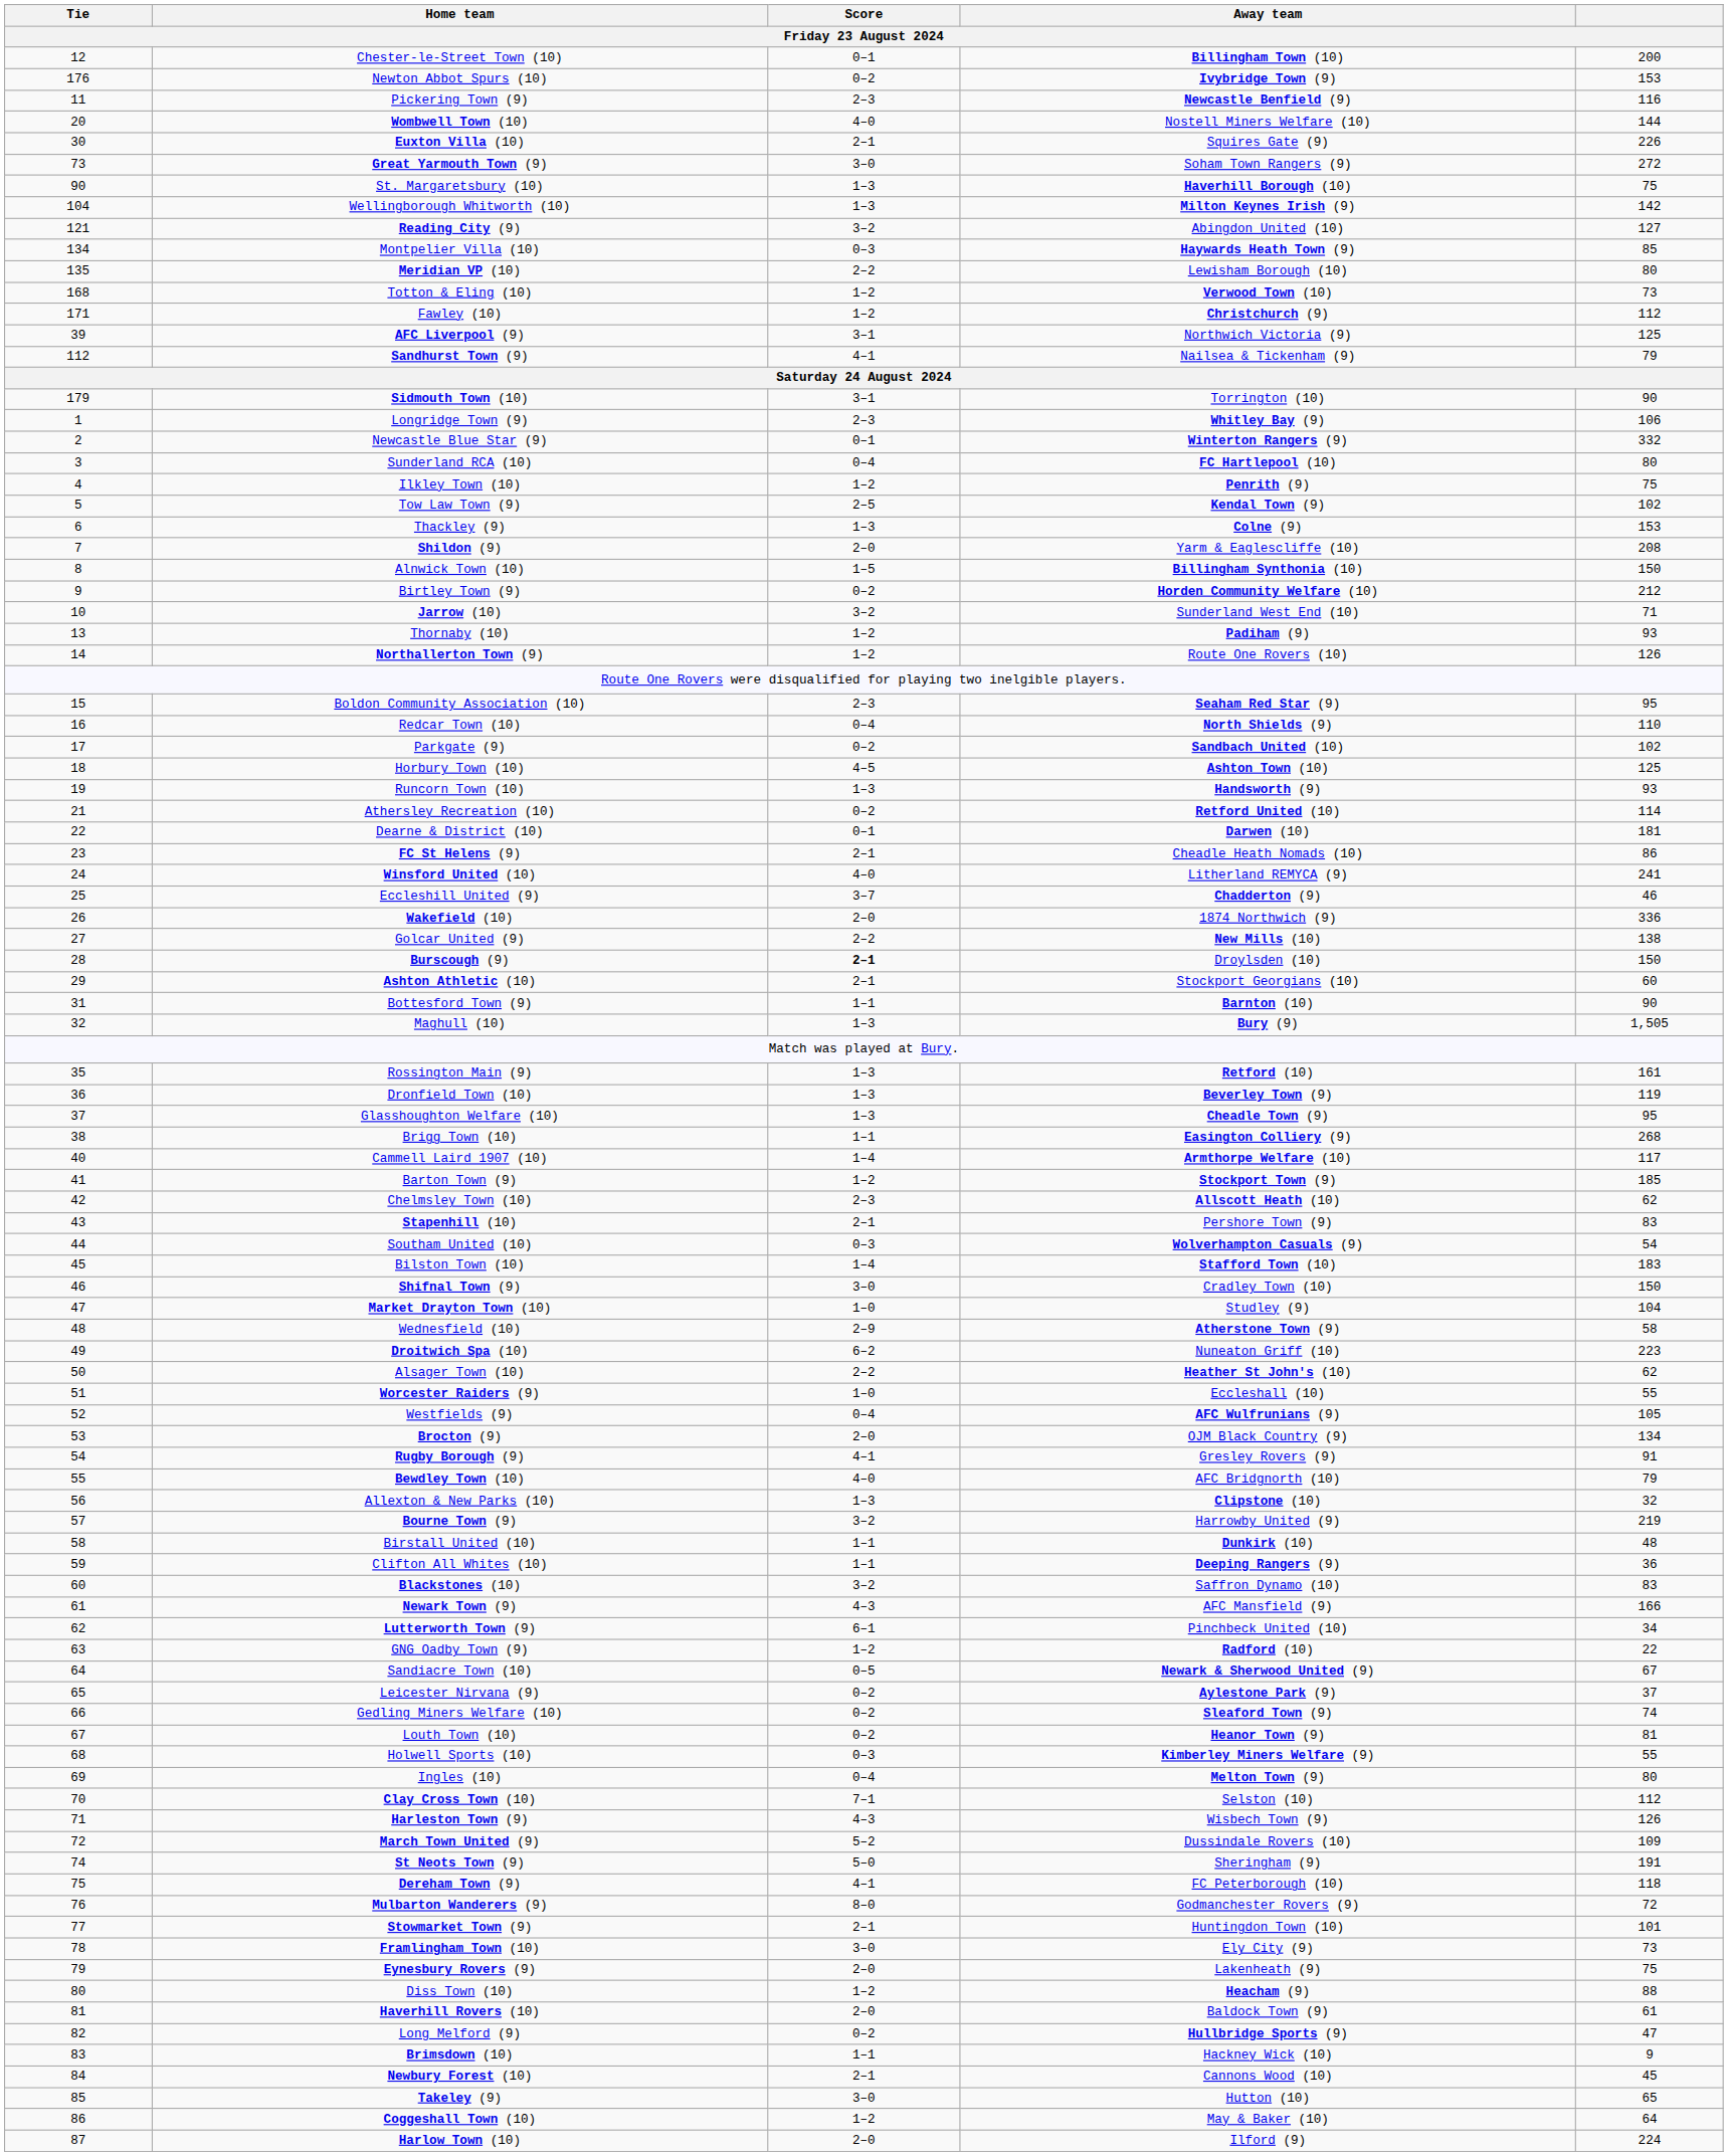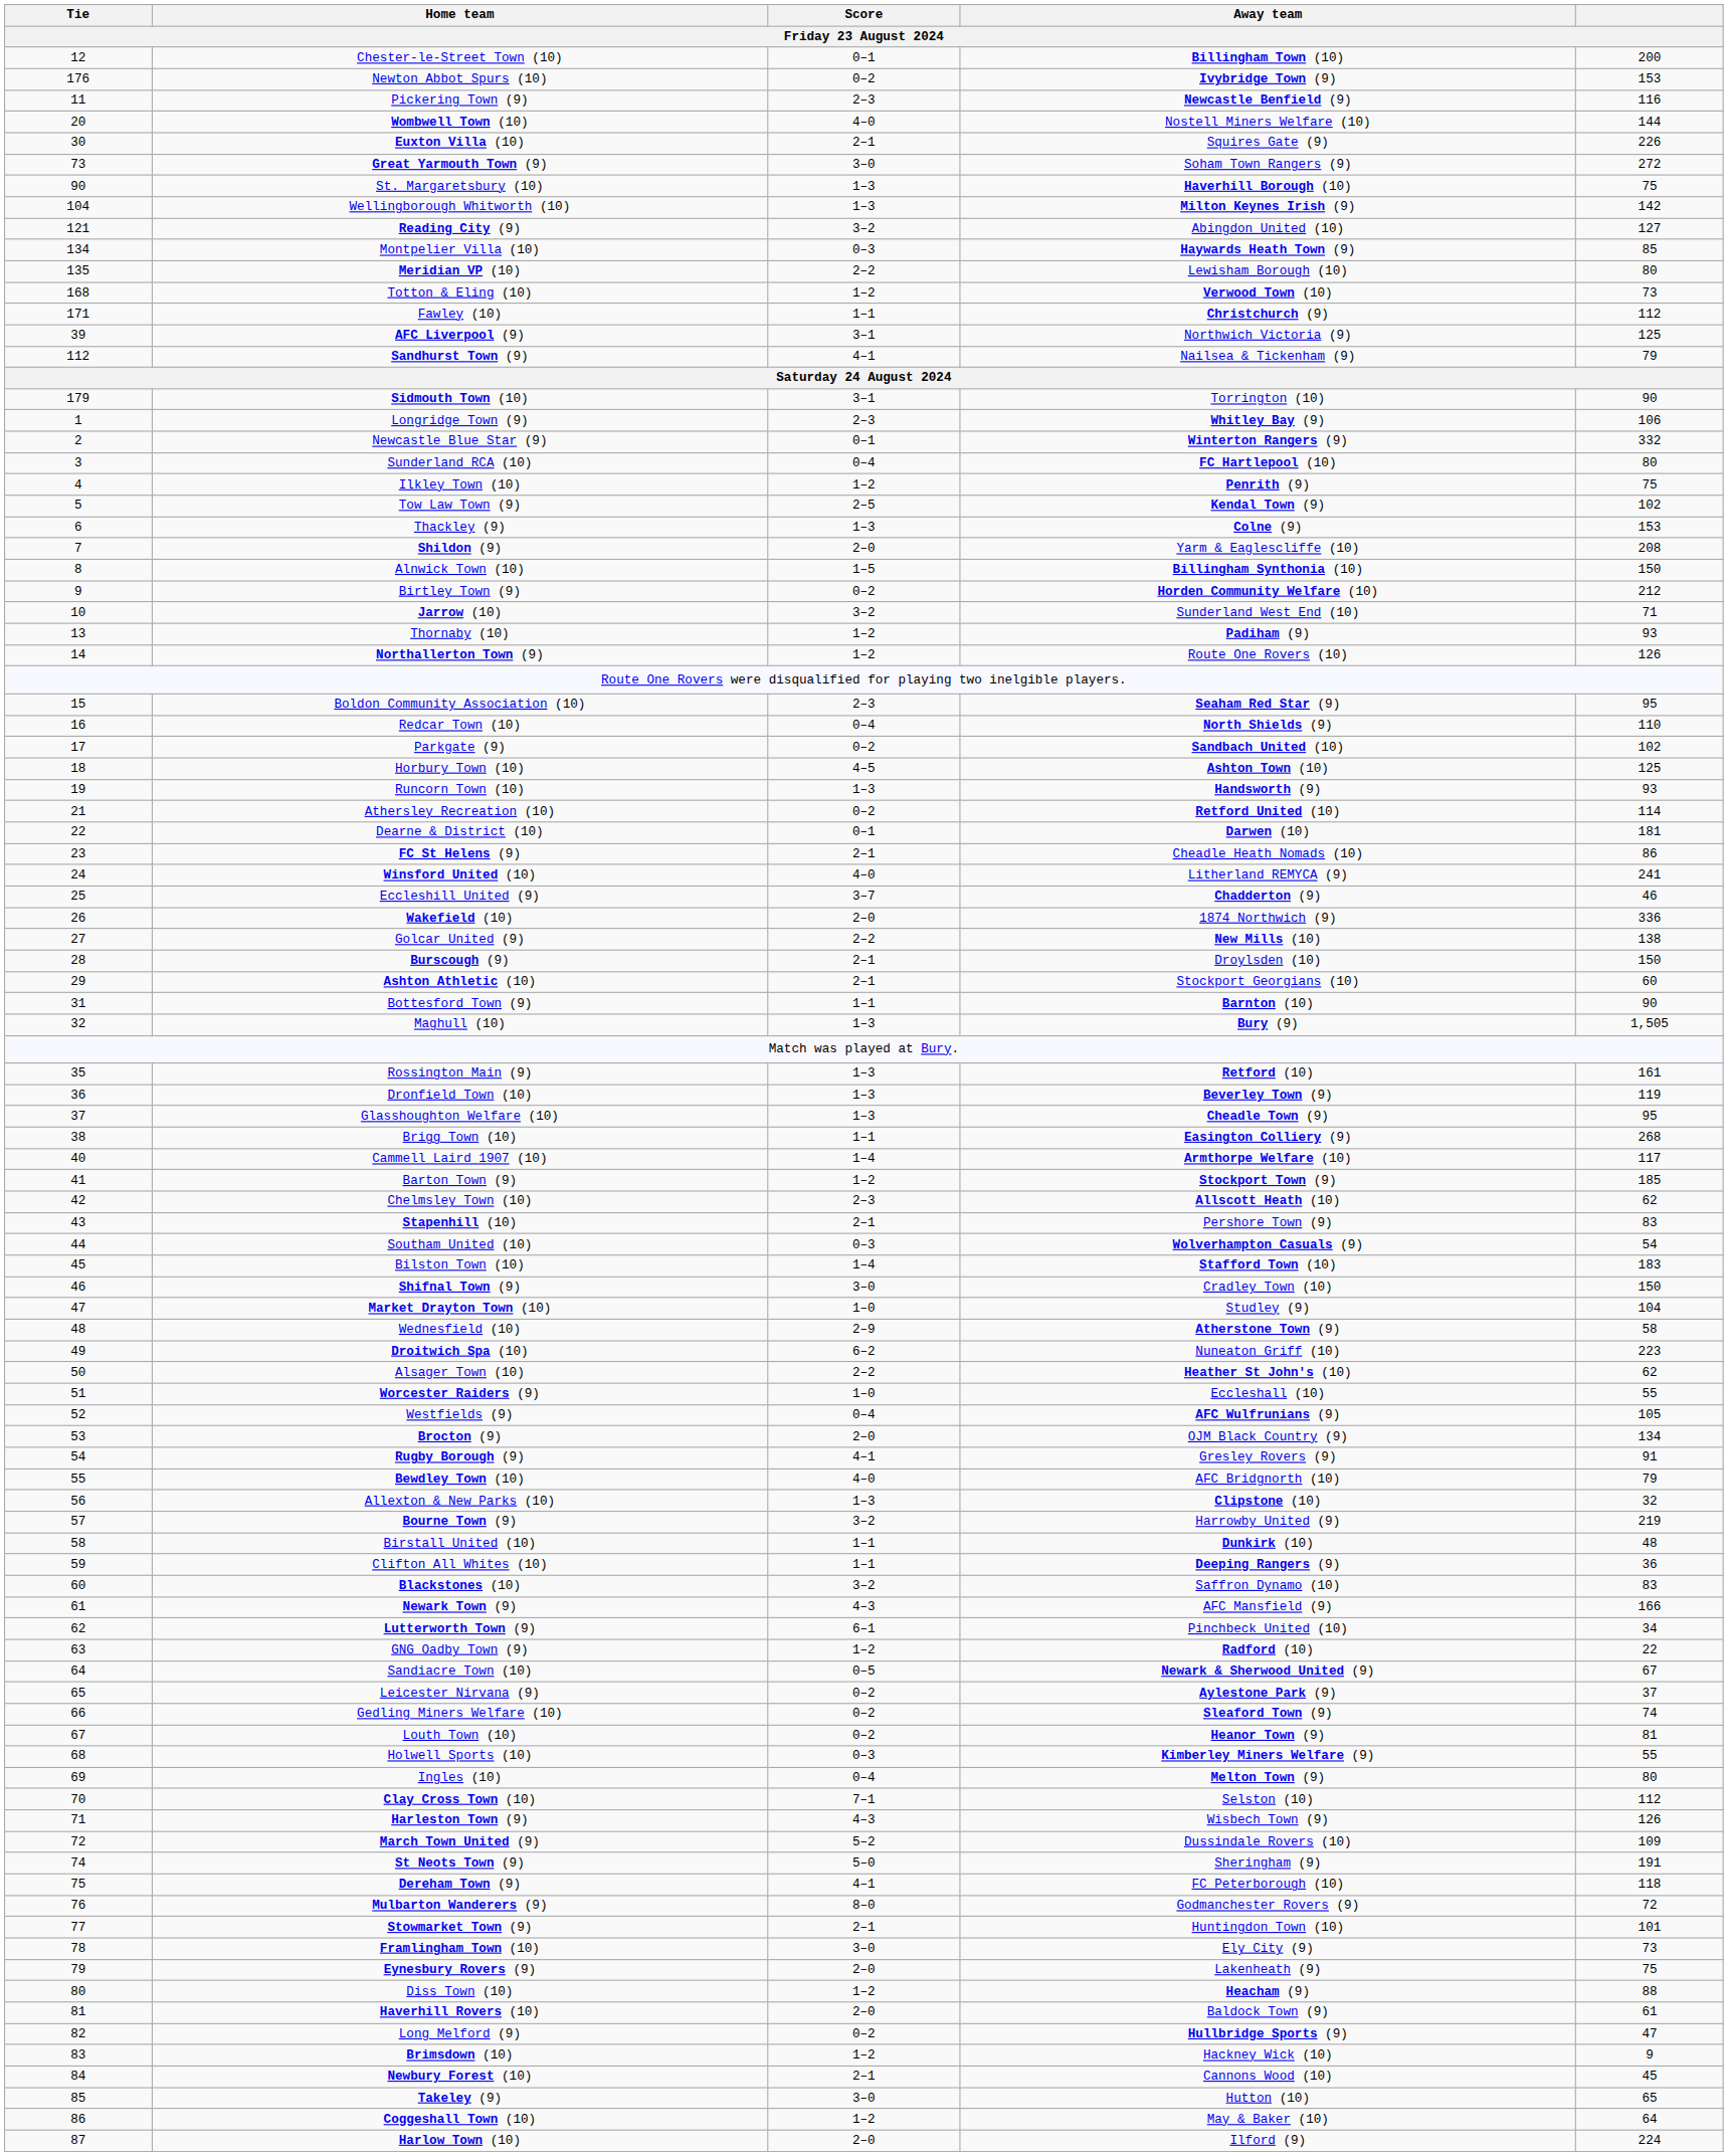Fawley (10) | Score: 1–2 -> 1–1
Burscough (9) | Score: bold -> normal
Brimsdown (10) | Score: 1–1 -> 1–2
